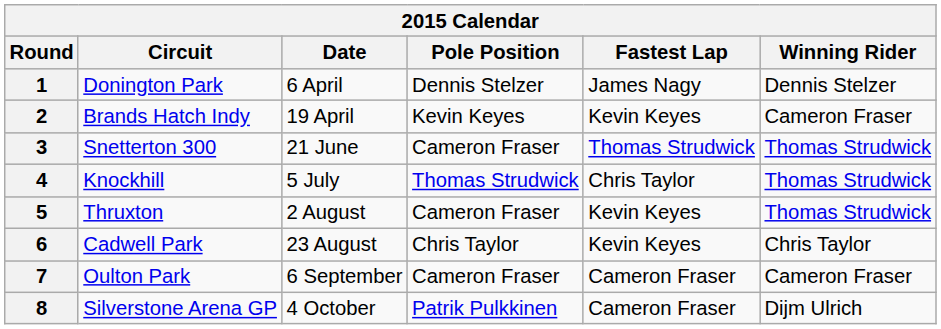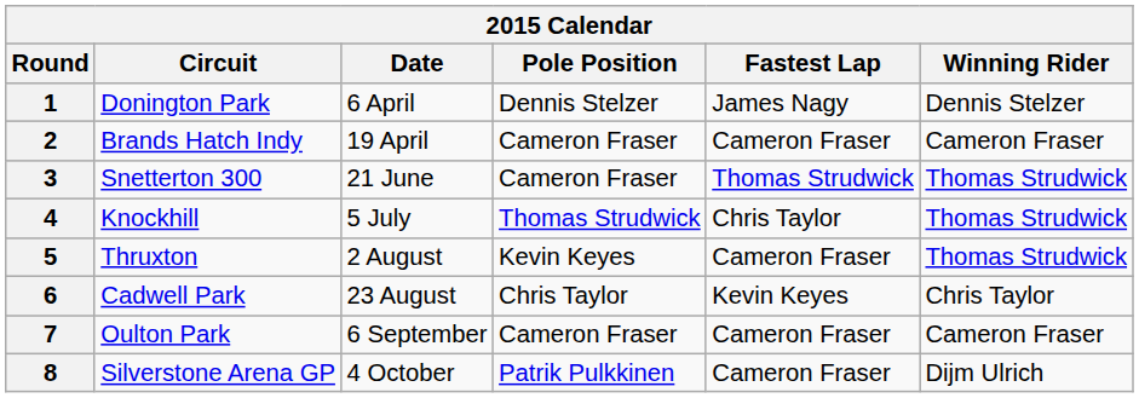2 | Pole Position: Kevin Keyes -> Cameron Fraser
2 | Fastest Lap: Kevin Keyes -> Cameron Fraser
5 | Pole Position: Cameron Fraser -> Kevin Keyes
5 | Fastest Lap: Kevin Keyes -> Cameron Fraser
